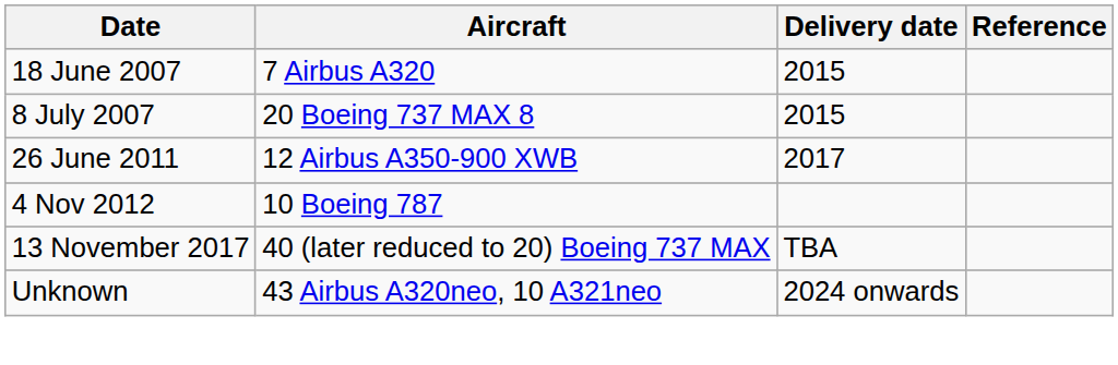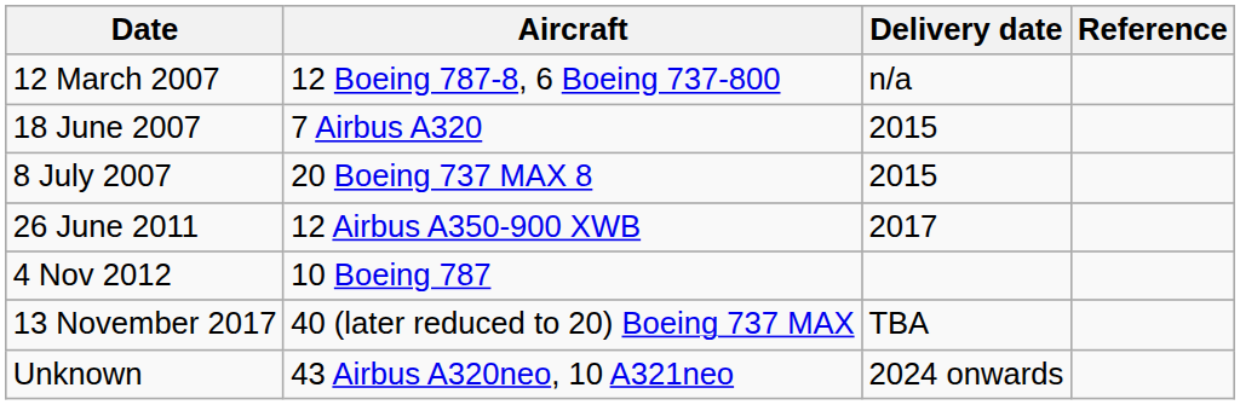+ row: 12 March 2007 | 12 Boeing 787-8, 6 Boeing 737-800 | n/a
